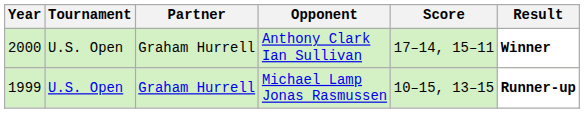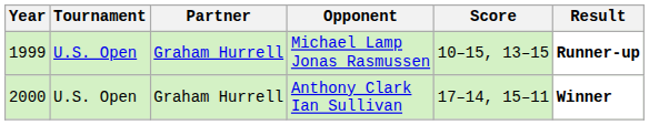rows swapped: Michael Lamp Jonas Rasmussen <-> Anthony Clark Ian Sullivan
